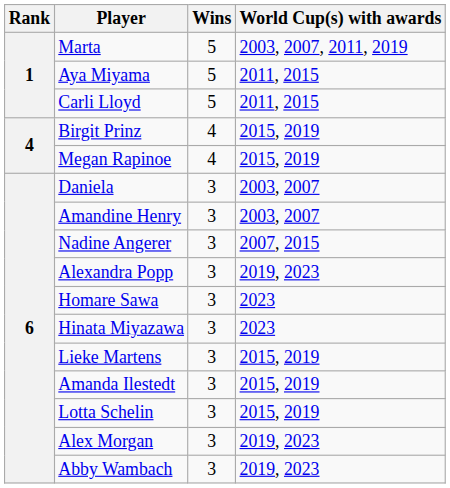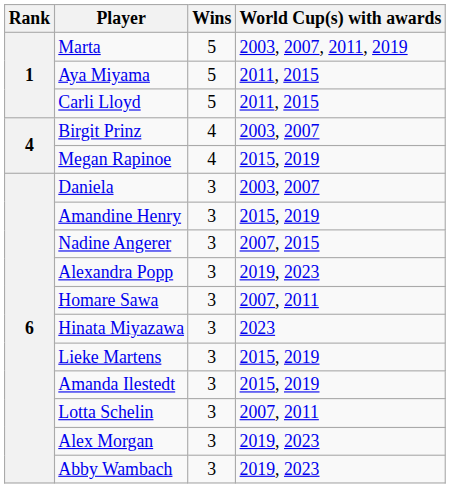Birgit Prinz | World Cup(s) with awards: 2015, 2019 -> 2003, 2007
Amandine Henry | World Cup(s) with awards: 2003, 2007 -> 2015, 2019
Homare Sawa | World Cup(s) with awards: 2023 -> 2007, 2011
Lotta Schelin | World Cup(s) with awards: 2015, 2019 -> 2007, 2011
